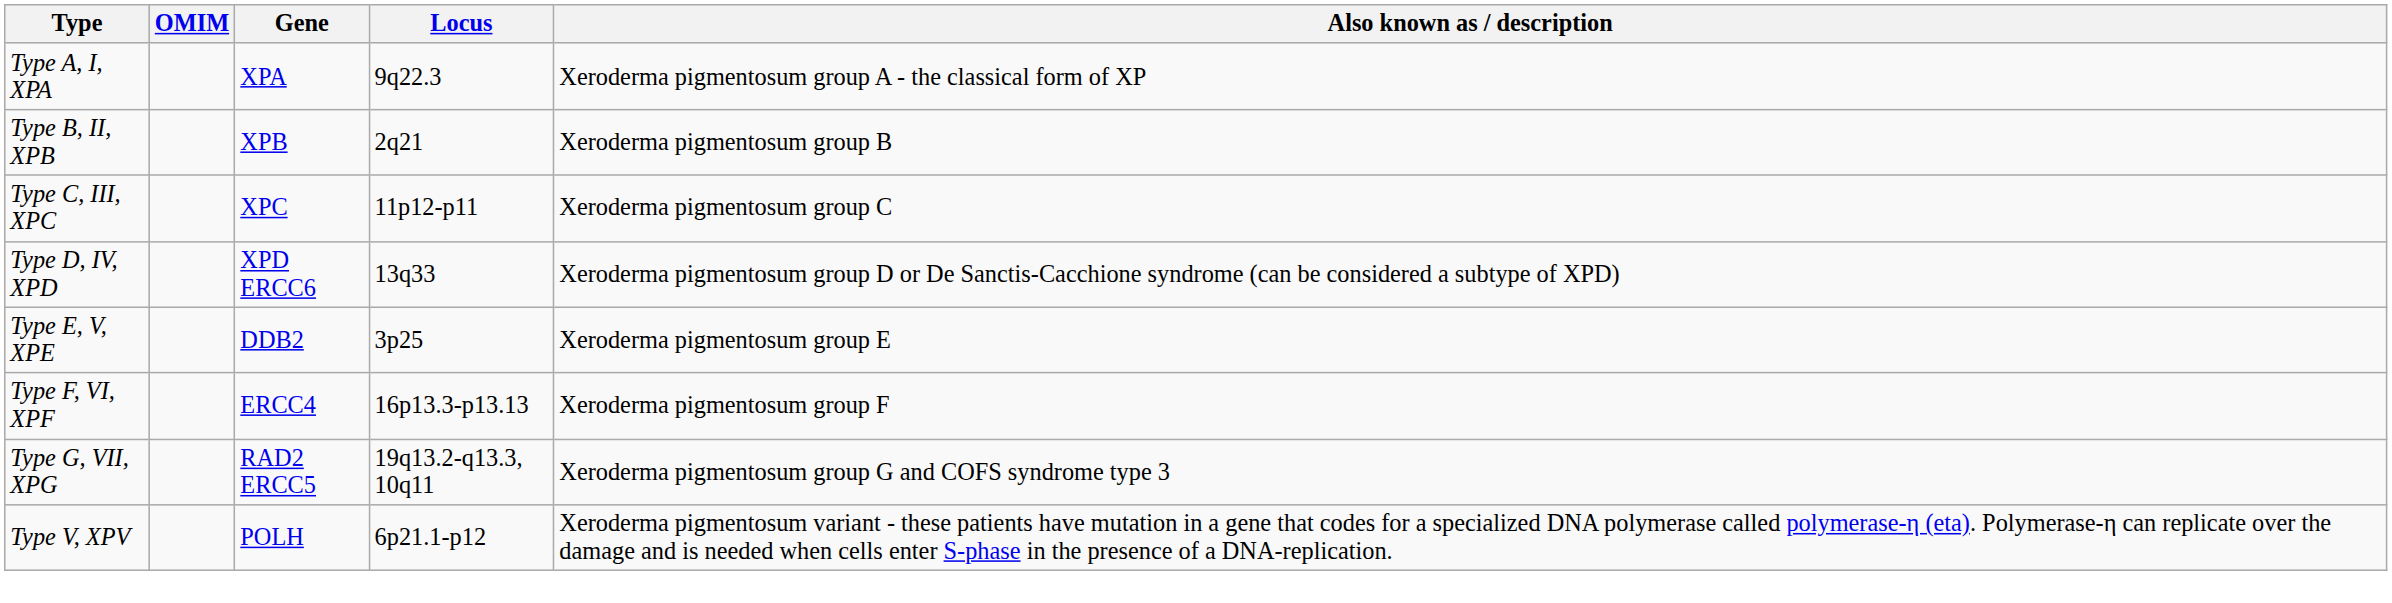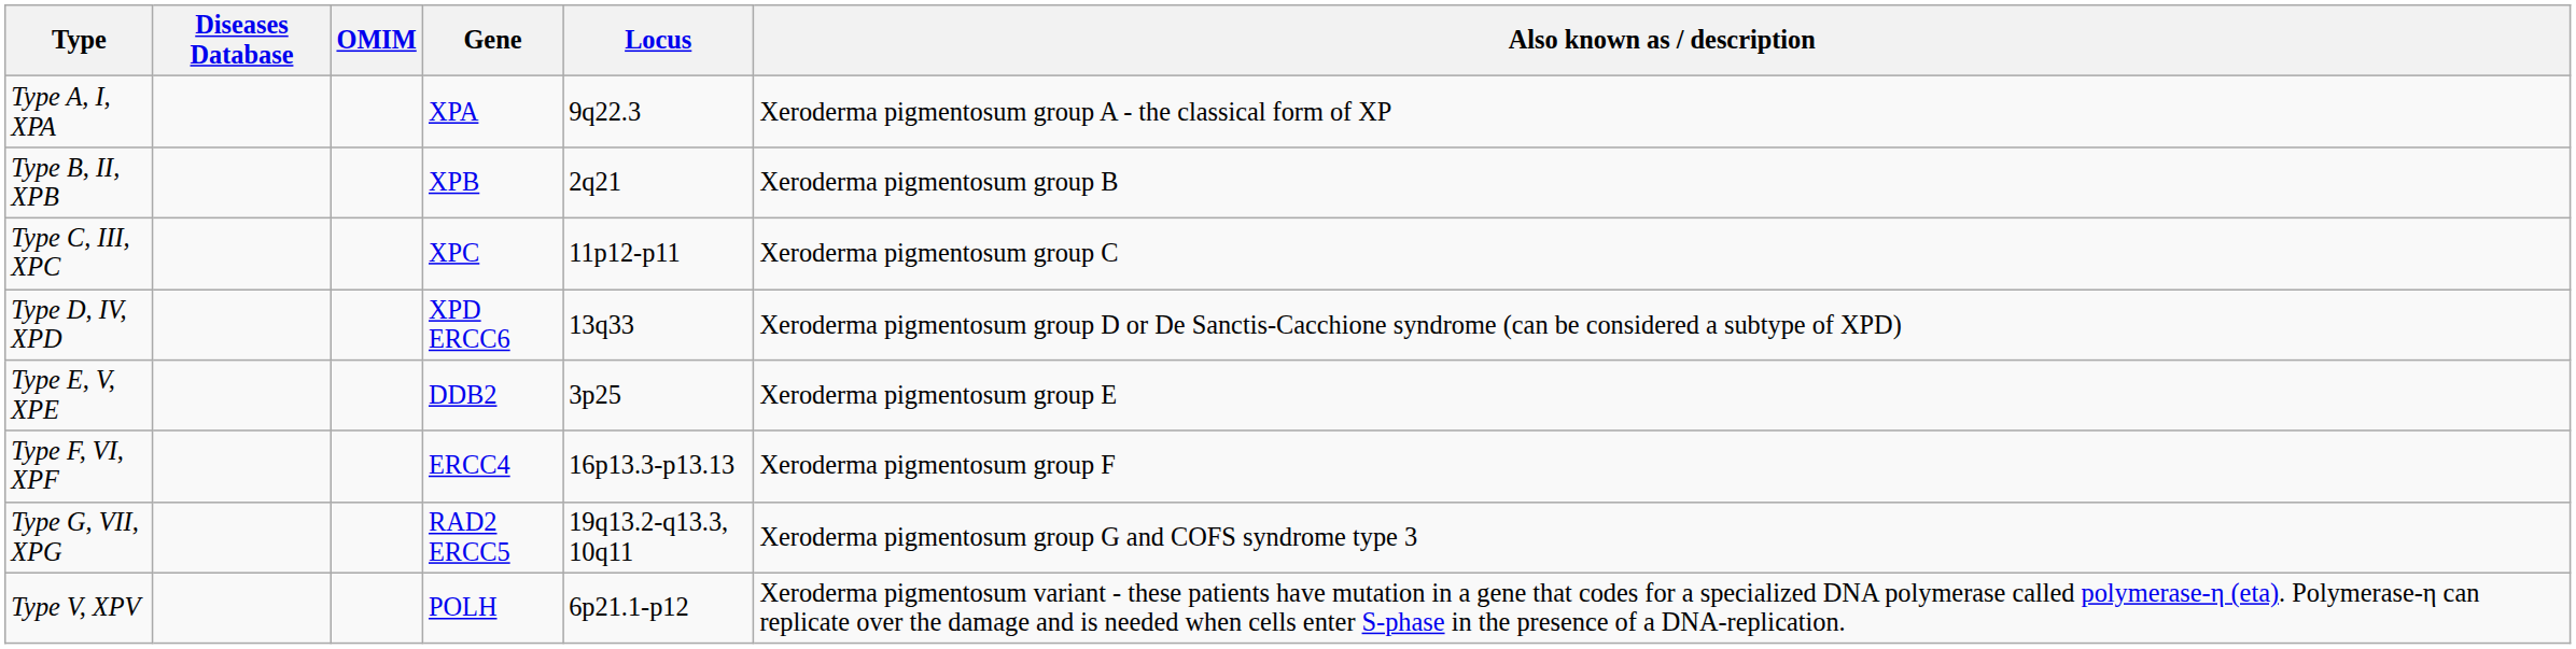+ column: Diseases Database
